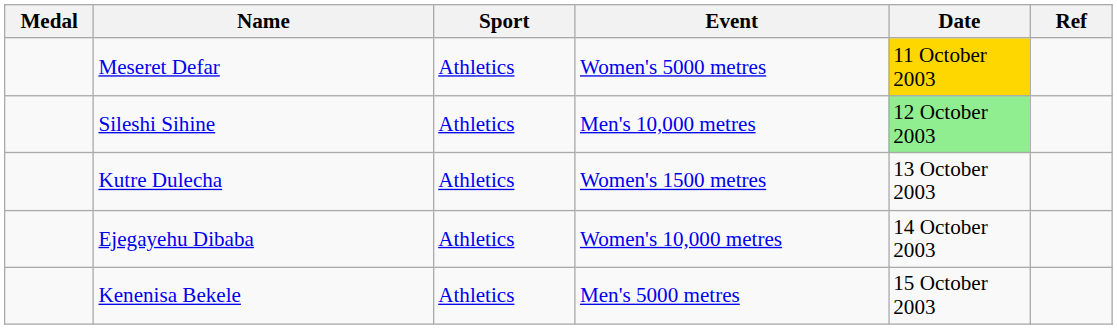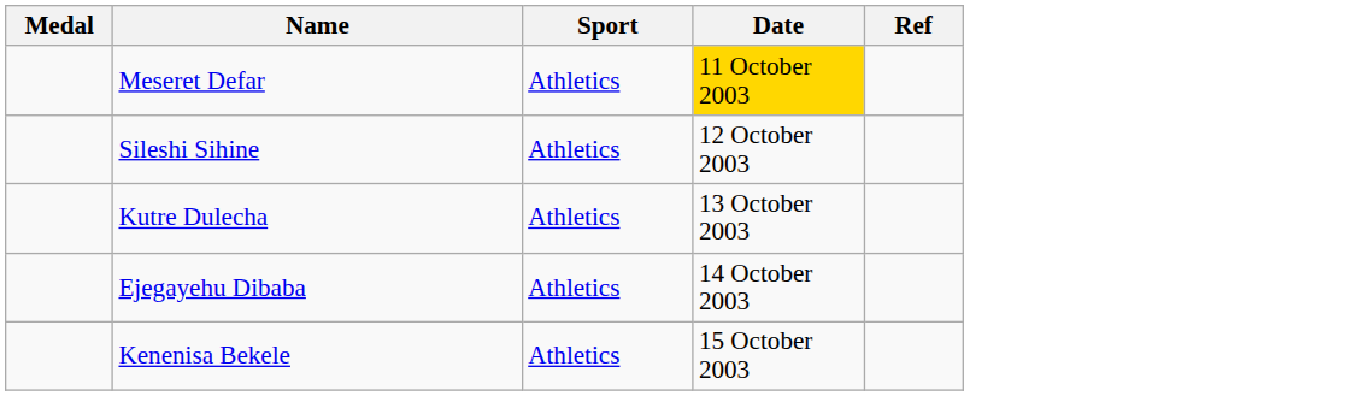- column: Event | Women's 5000 metres | Men's 10,000 metres | Women's 1500 metres | Women's 10,000 metres | Men's 5000 metres
Sileshi Sihine | Date: lightgreen background -> no background
